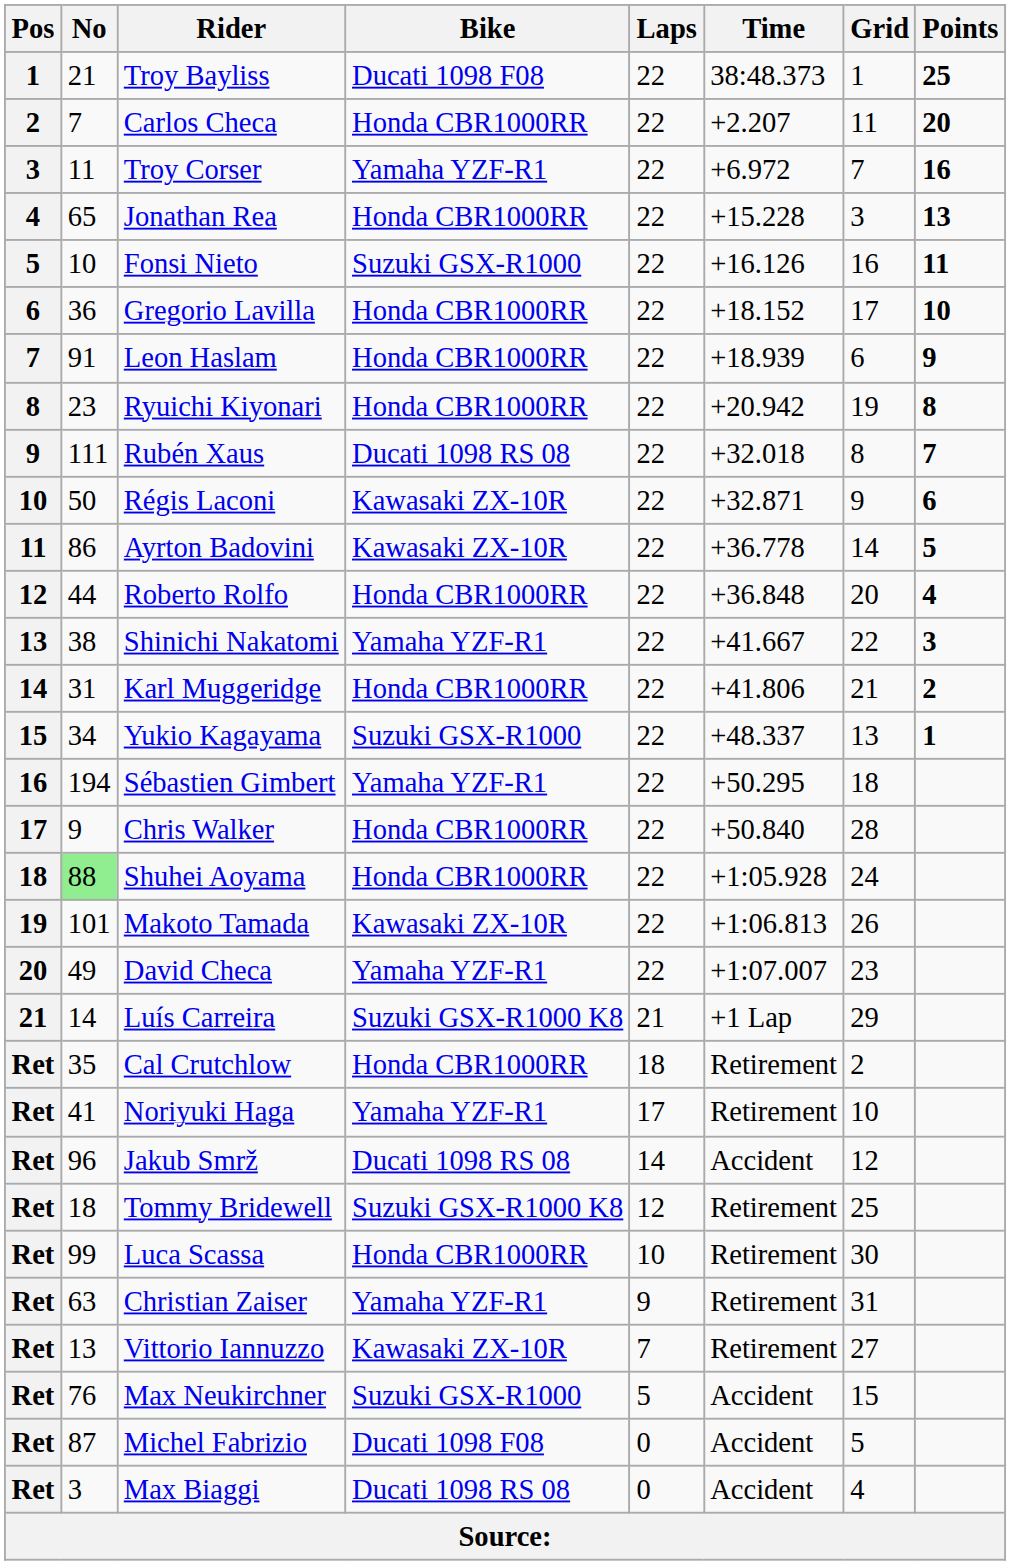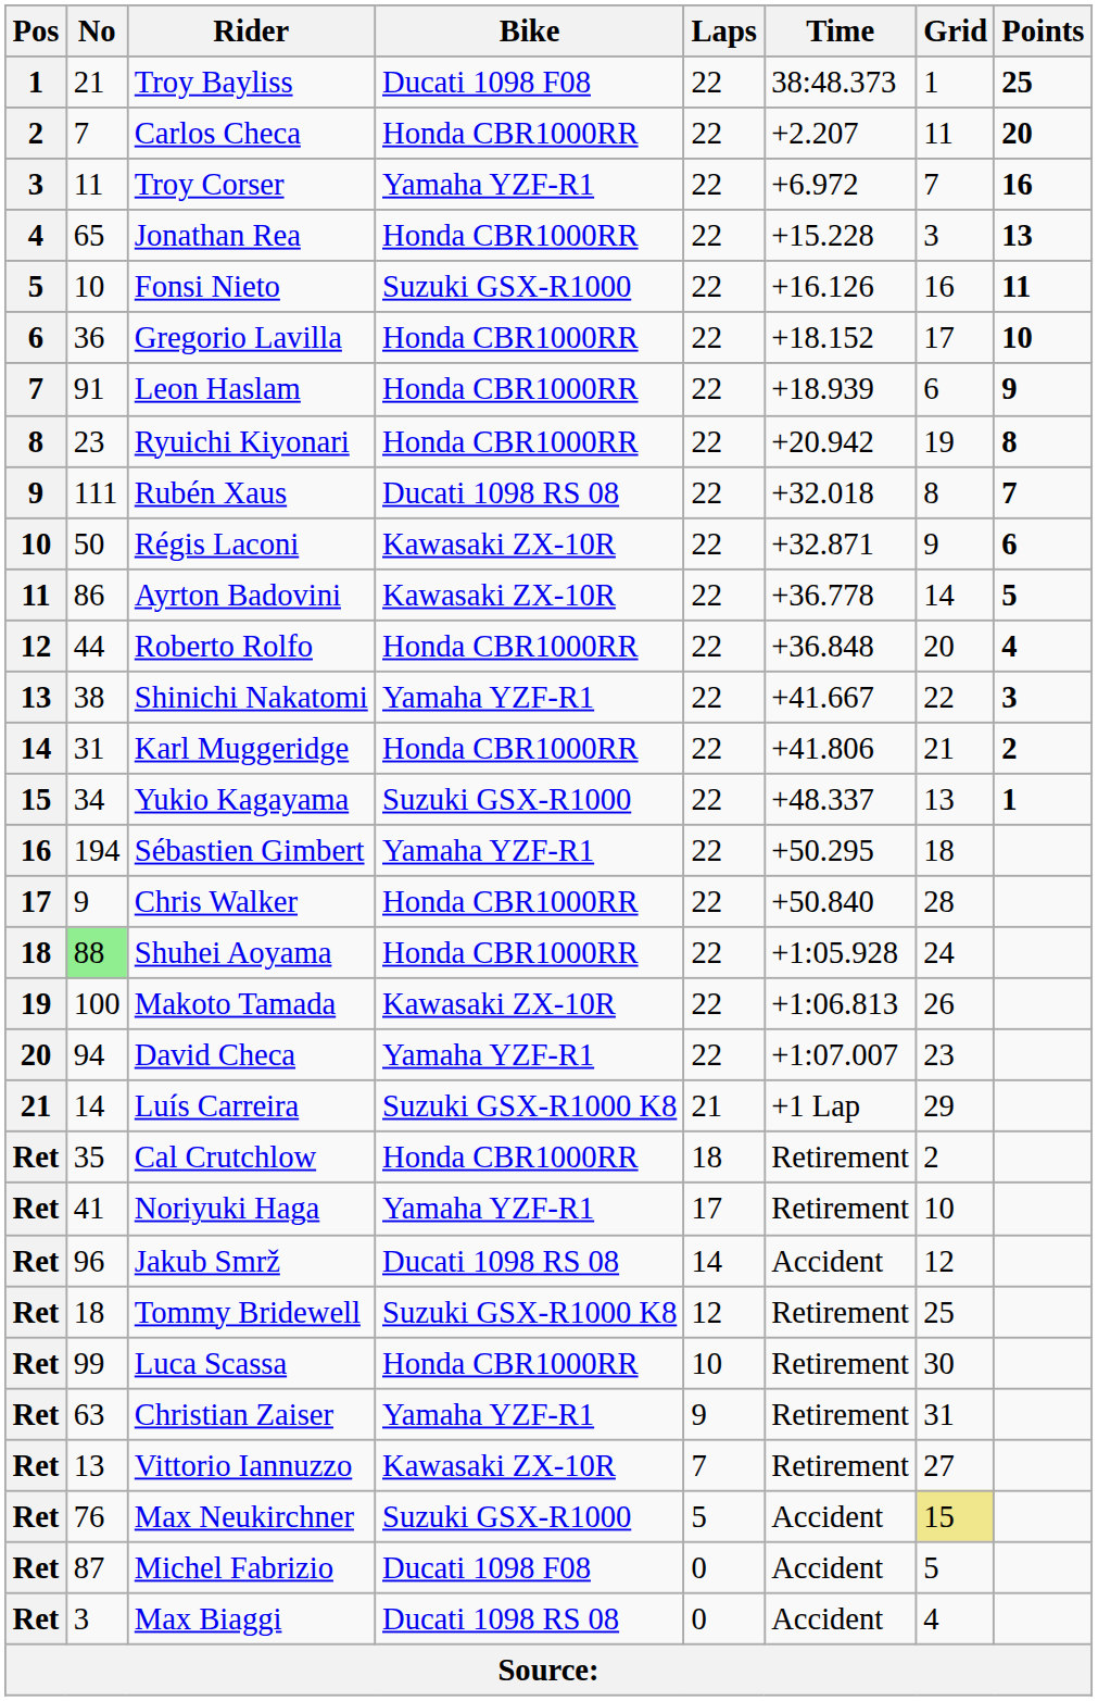Makoto Tamada | No: 101 -> 100
David Checa | No: 49 -> 94
Max Neukirchner | Grid: no background -> khaki background
